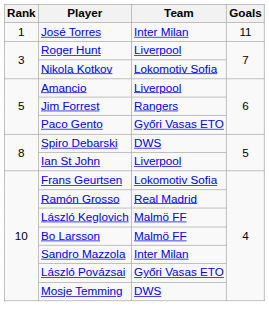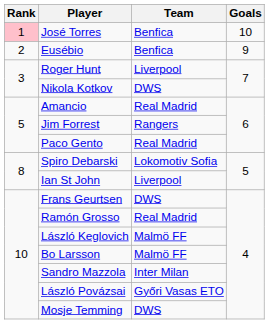José Torres | Rank: no background -> pink background
José Torres | Team: Inter Milan -> Benfica
José Torres | Goals: 11 -> 10
+ row: 2 | Eusébio | Benfica | 9
Nikola Kotkov | Team: Lokomotiv Sofia -> DWS
Amancio | Team: Liverpool -> Real Madrid
Paco Gento | Team: Győri Vasas ETO -> Real Madrid
Spiro Debarski | Team: DWS -> Lokomotiv Sofia
Frans Geurtsen | Team: Lokomotiv Sofia -> DWS
